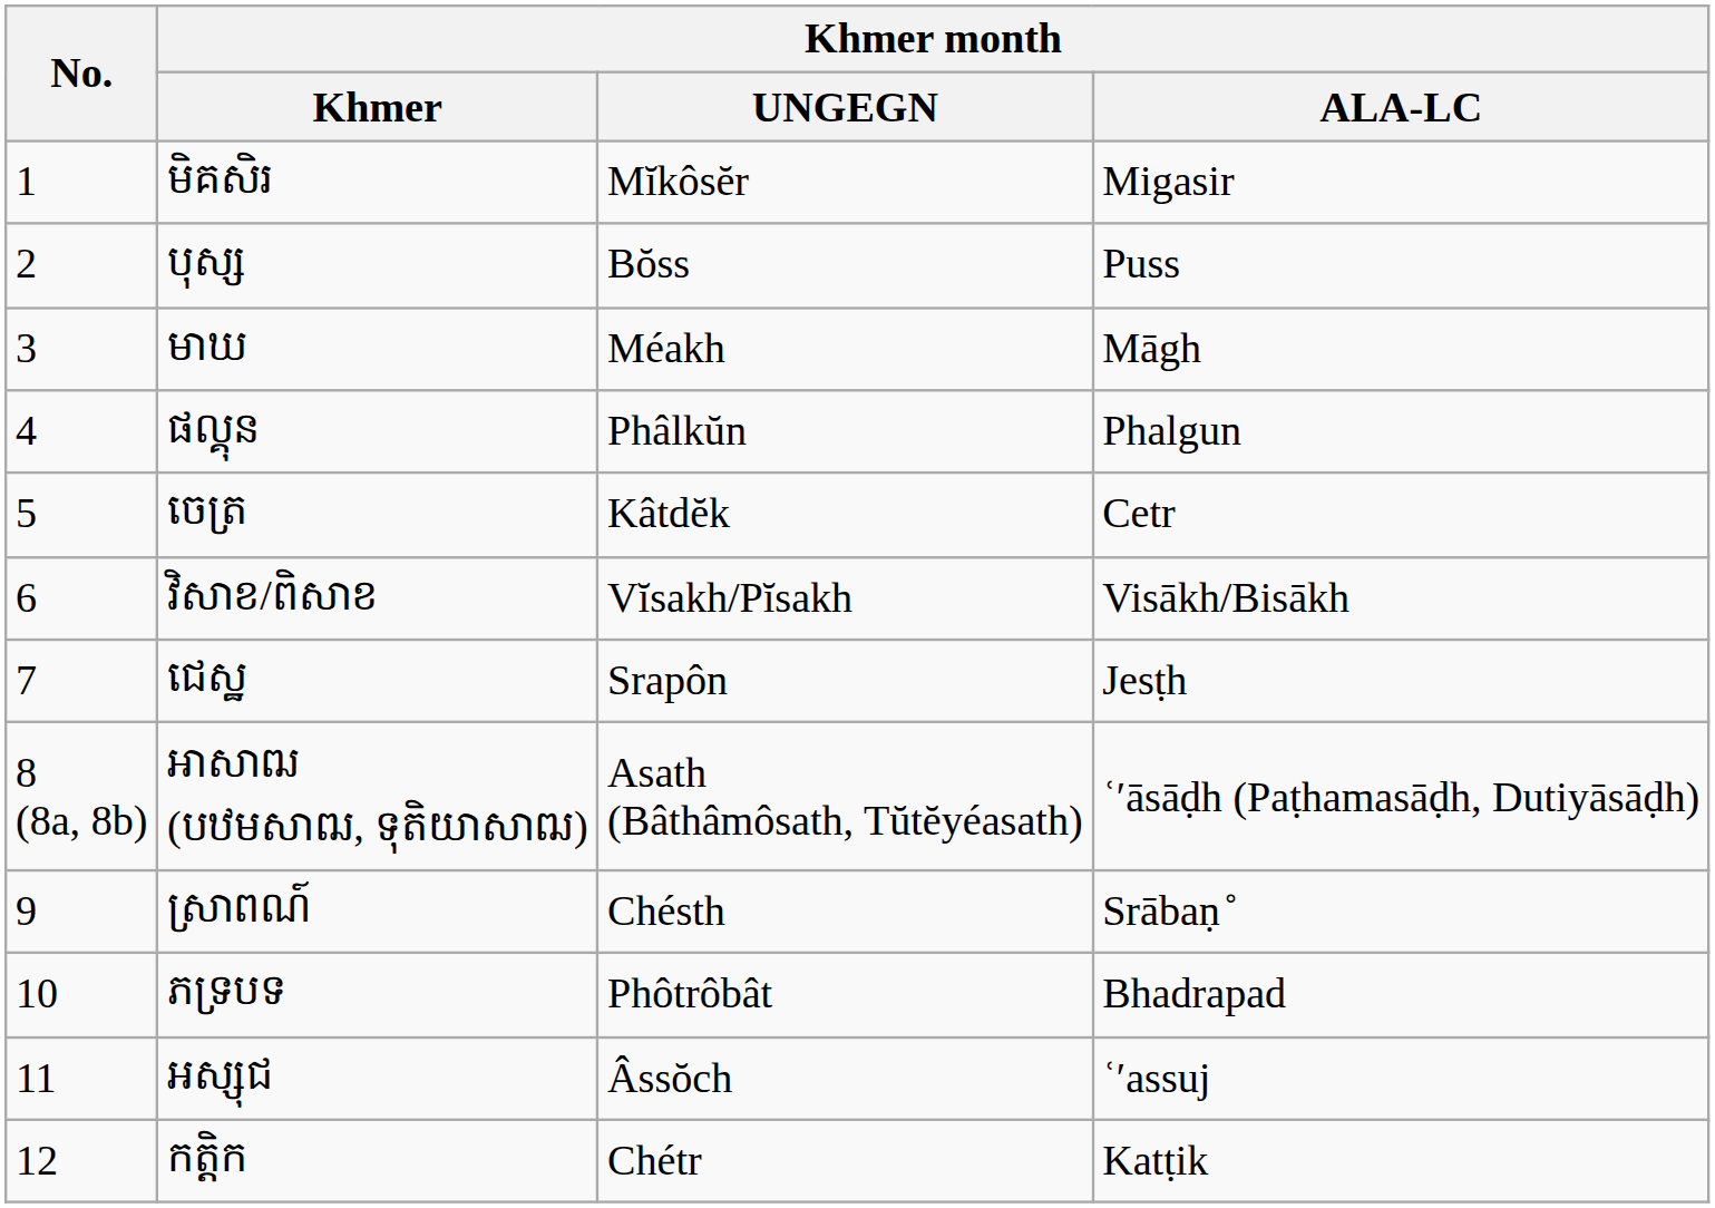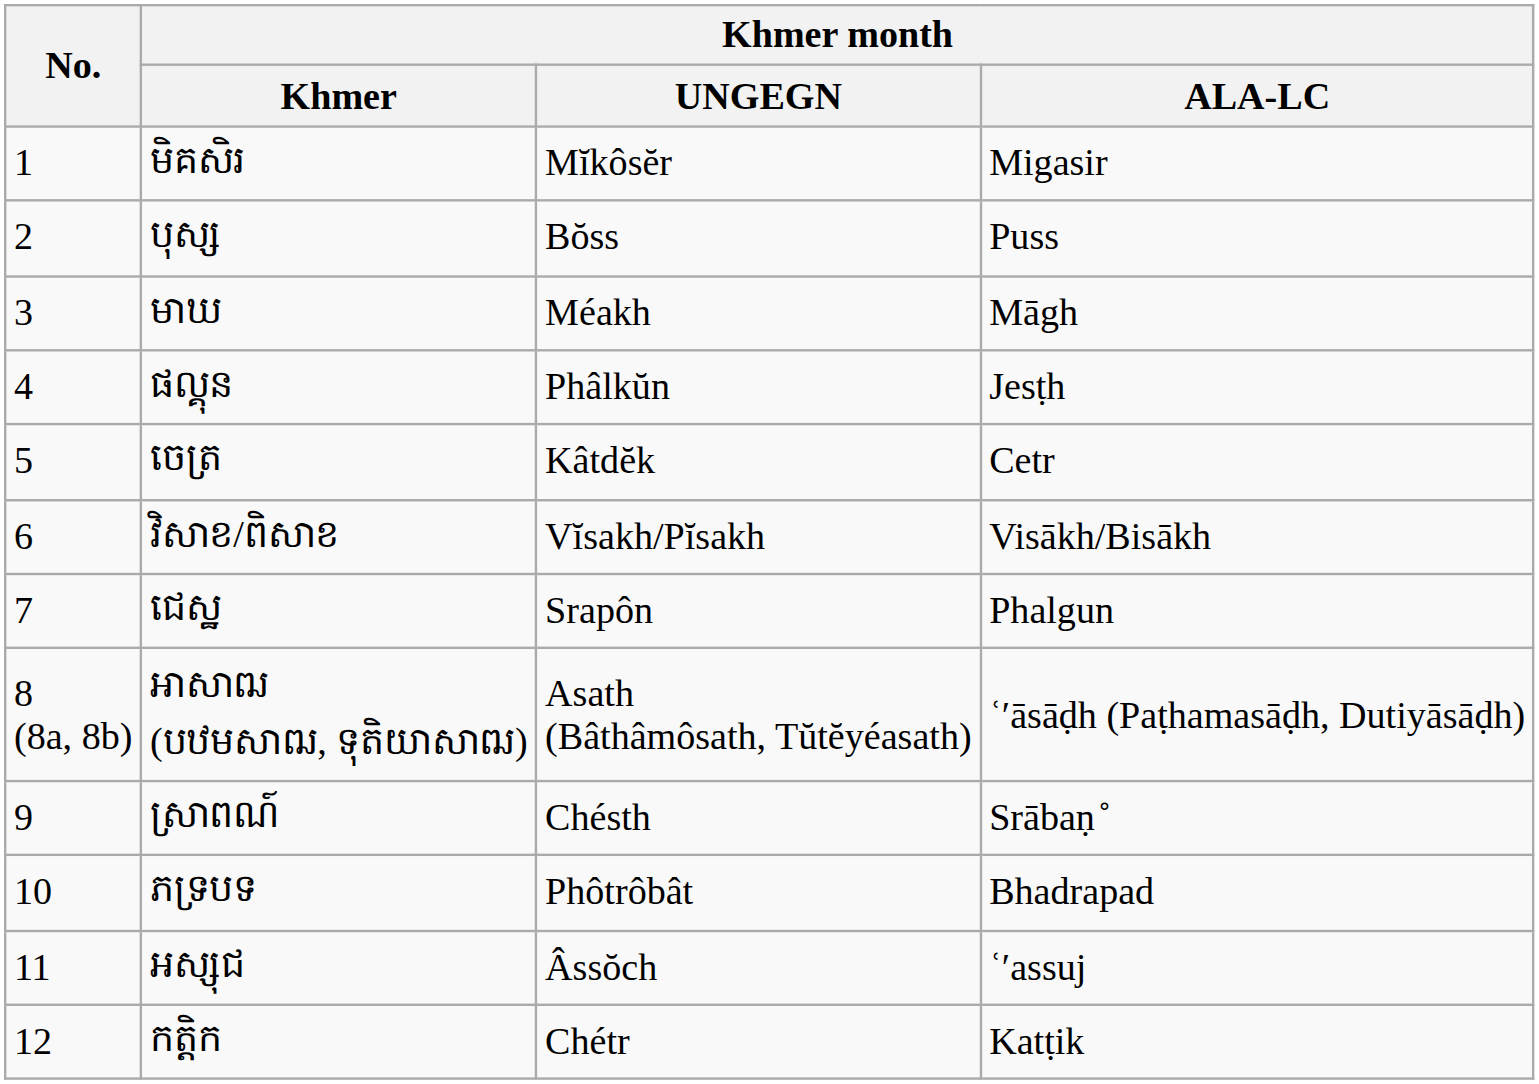ផល្គុន | Khmer month / ALA-LC: Phalgun -> Jesṭh
ជេស្ឋ | Khmer month / ALA-LC: Jesṭh -> Phalgun
